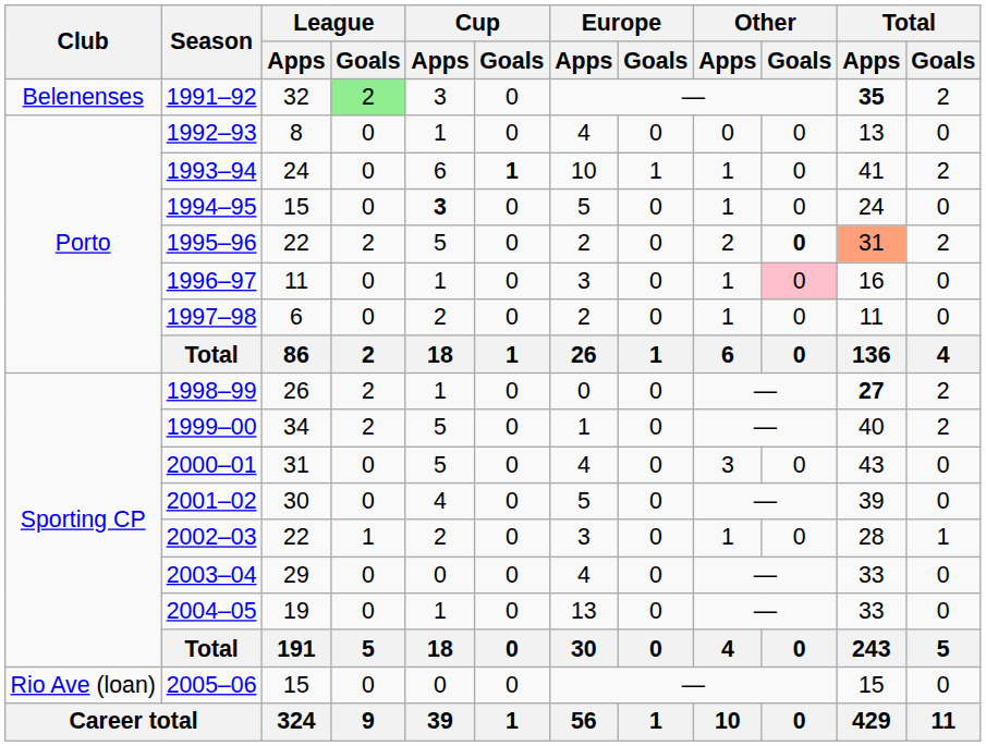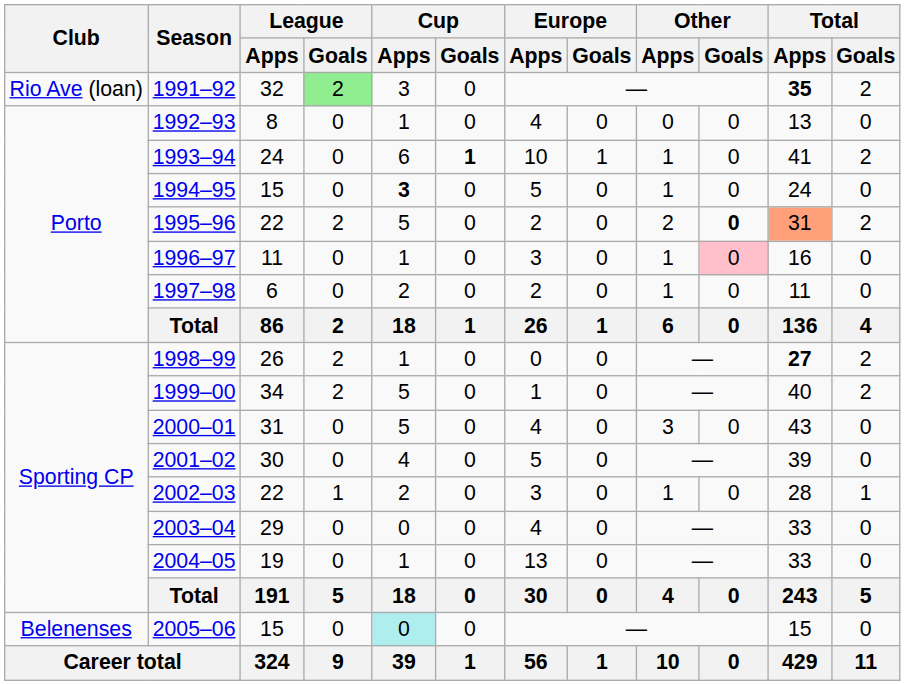1991–92 | Club: Belenenses -> Rio Ave (loan)
2005–06 | Club: Rio Ave (loan) -> Belenenses
2005–06 | Cup / Apps: no background -> paleturquoise background
